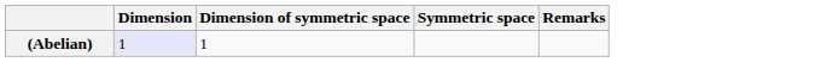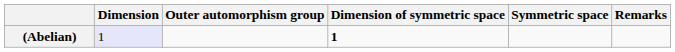+ column: Outer automorphism group
(Abelian) | Dimension of symmetric space: normal -> bold
